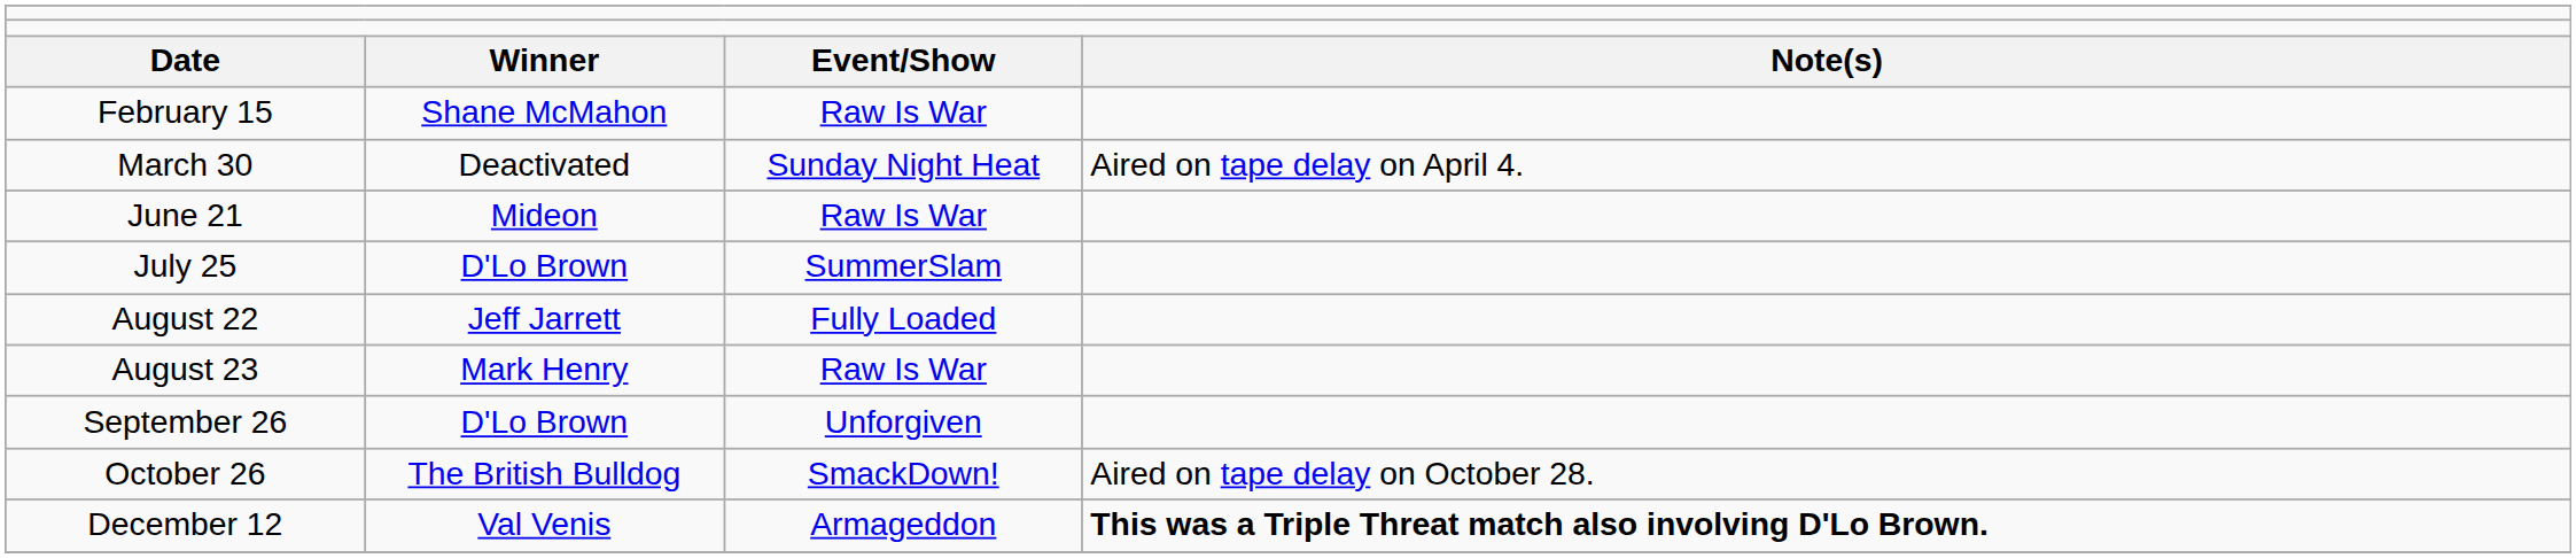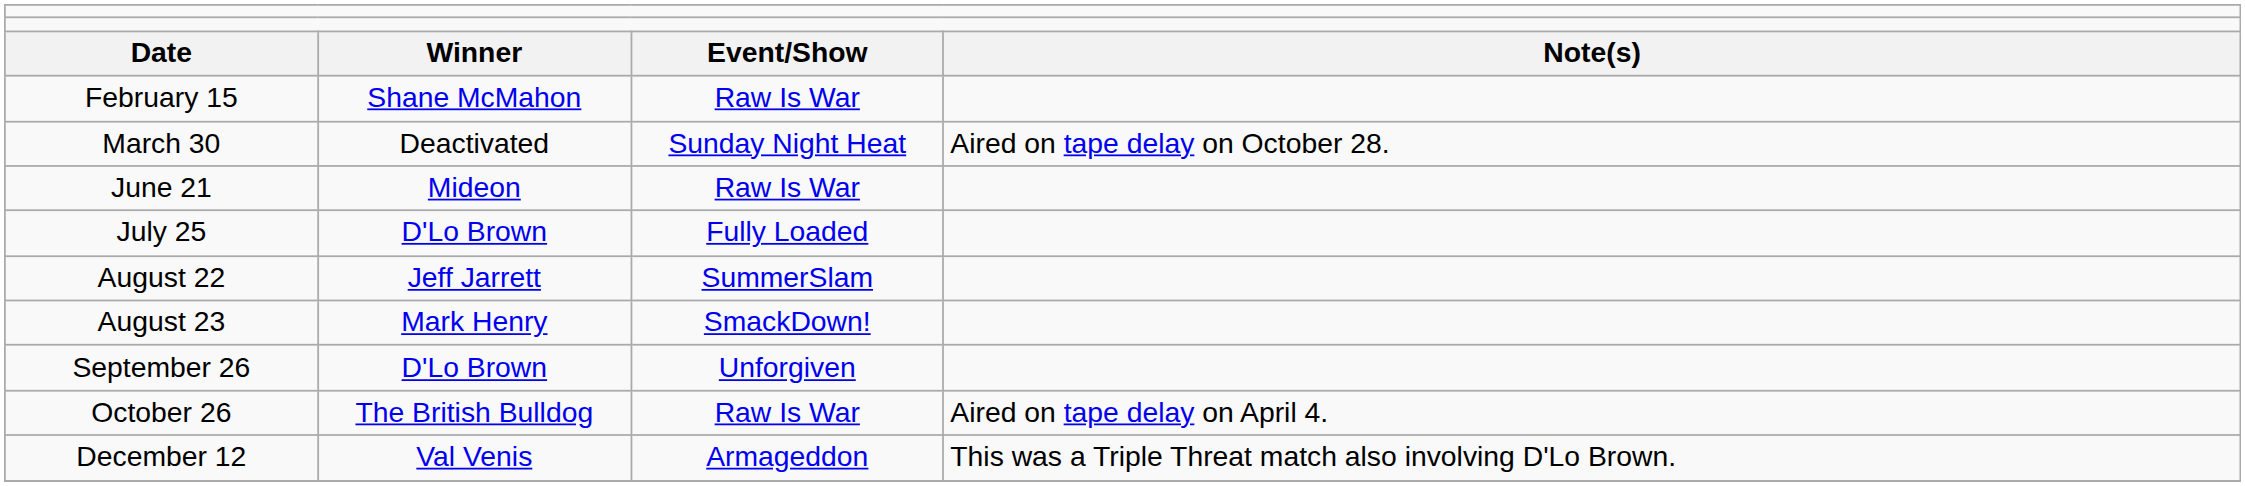March 30 | column 4: Aired on tape delay on April 4. -> Aired on tape delay on October 28.
July 25 | column 3: SummerSlam -> Fully Loaded
August 22 | column 3: Fully Loaded -> SummerSlam
August 23 | column 3: Raw Is War -> SmackDown!
October 26 | column 3: SmackDown! -> Raw Is War
October 26 | column 4: Aired on tape delay on October 28. -> Aired on tape delay on April 4.
December 12 | column 4: bold -> normal
